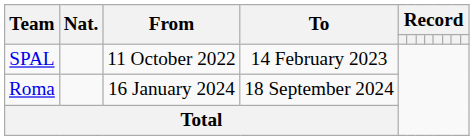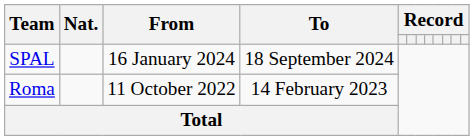SPAL | From: 11 October 2022 -> 16 January 2024
SPAL | To: 14 February 2023 -> 18 September 2024
Roma | From: 16 January 2024 -> 11 October 2022
Roma | To: 18 September 2024 -> 14 February 2023
